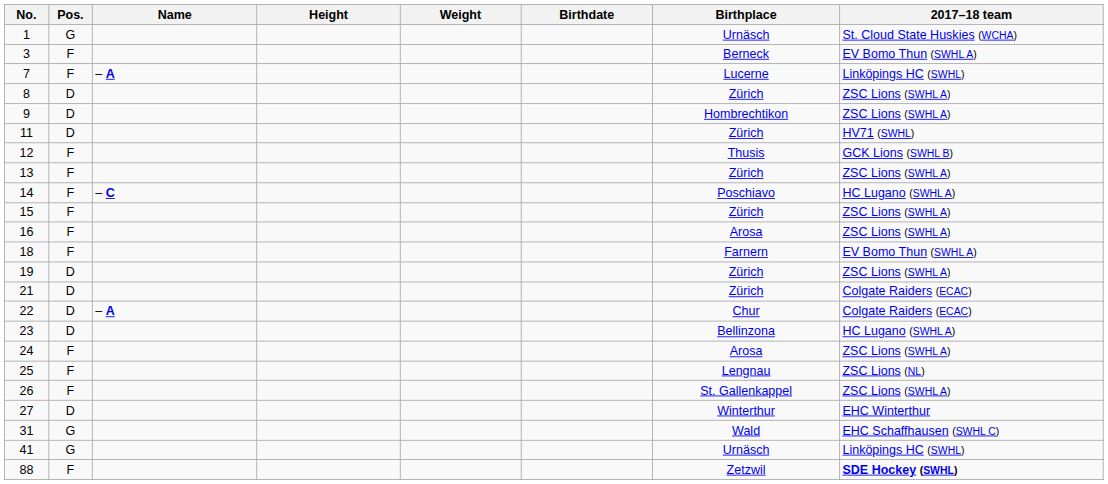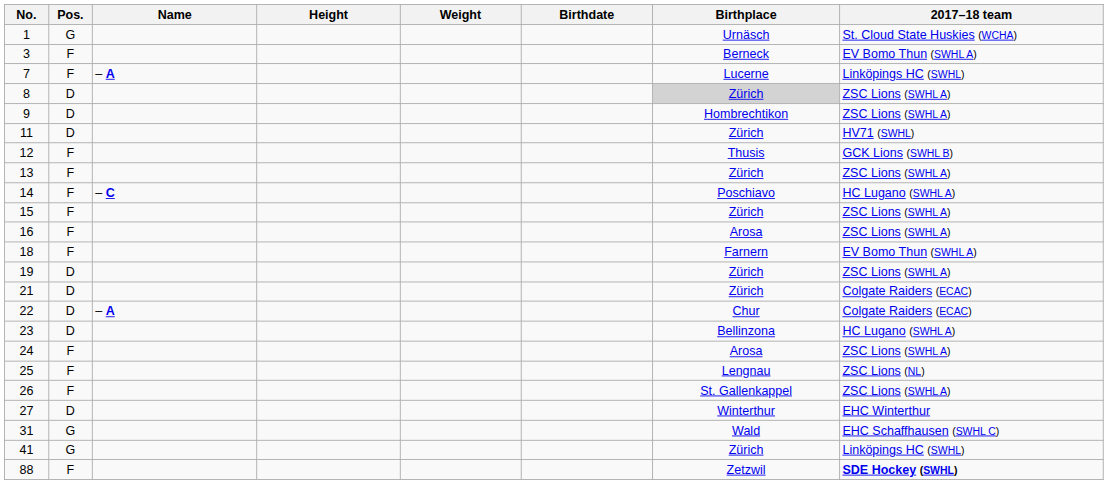8 | Birthplace: no background -> lightgrey background
41 | Birthplace: Urnäsch -> Zürich
